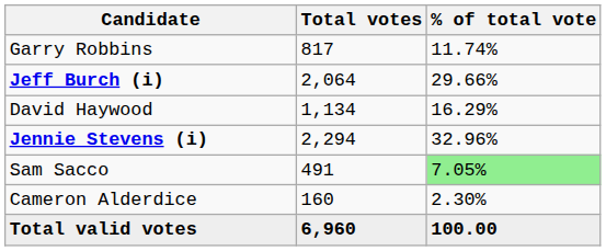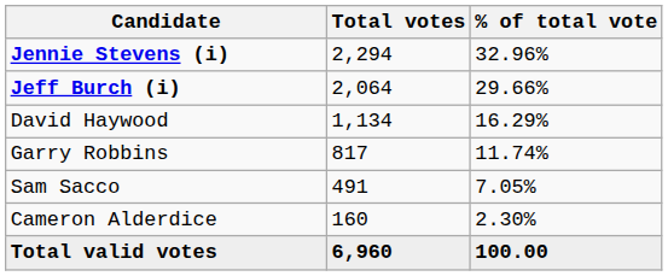rows swapped: Jennie Stevens (i) <-> Garry Robbins
Sam Sacco | % of total vote: lightgreen background -> no background
